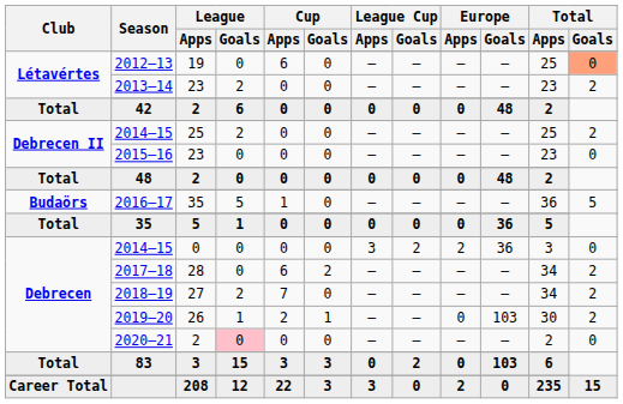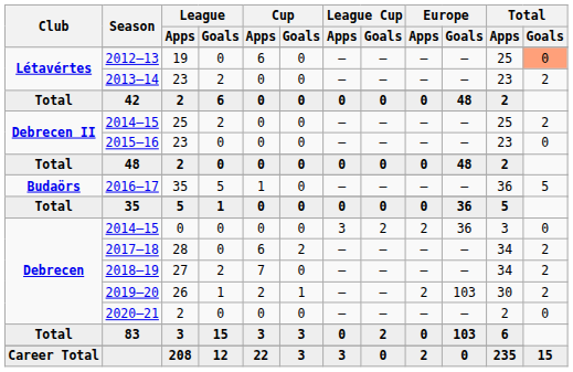2019–20 | Europe / Apps: 0 -> 2
2020–21 | League / Goals: pink background -> no background
